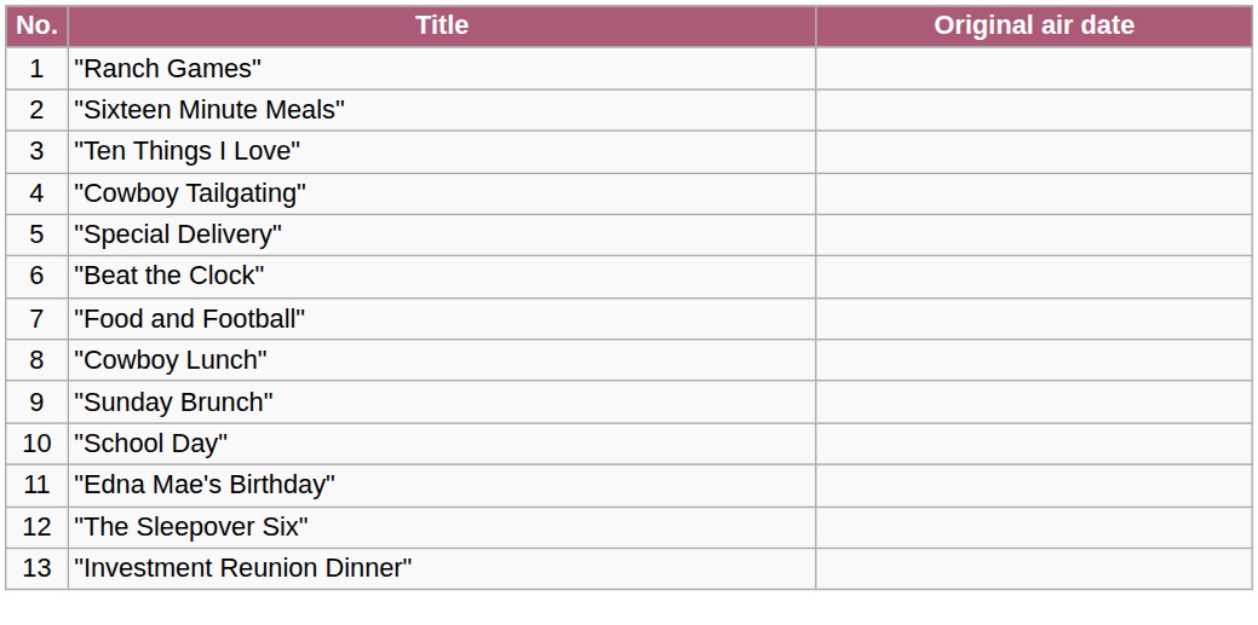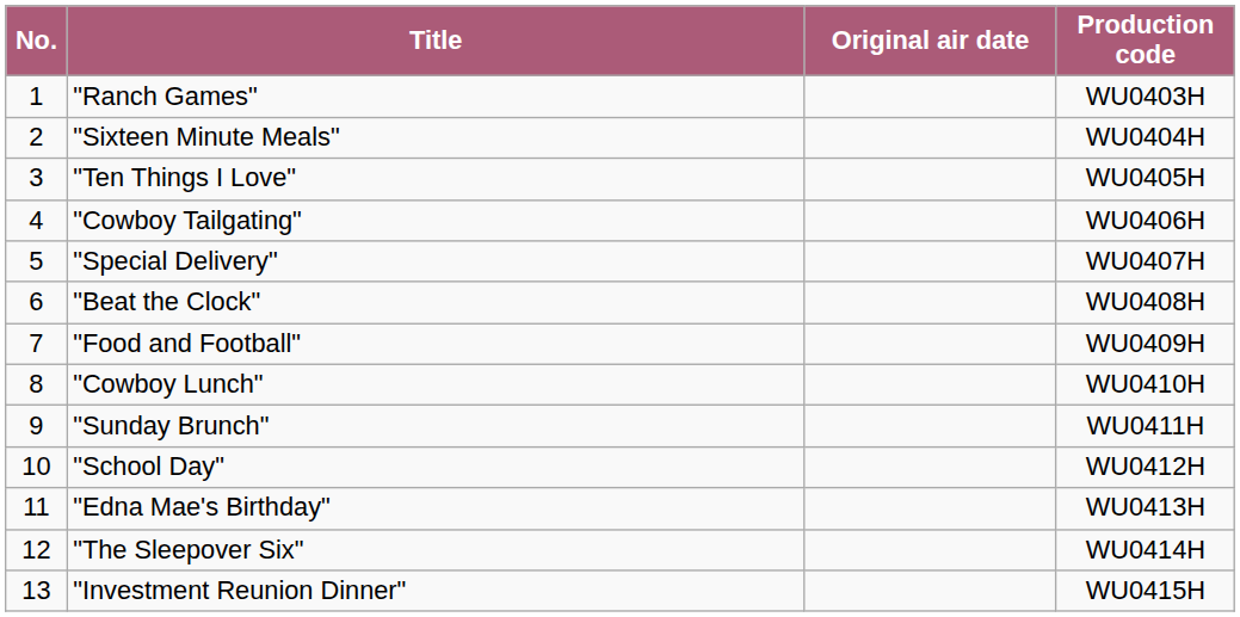+ column: Production code | WU0403H | WU0404H | WU0405H | WU0406H | WU0407H | WU0408H | WU0409H | WU0410H | WU0411H | WU0412H | WU0413H | WU0414H | WU0415H
